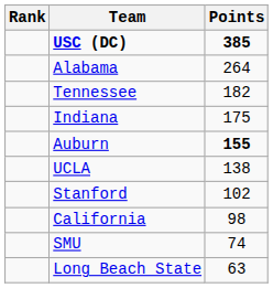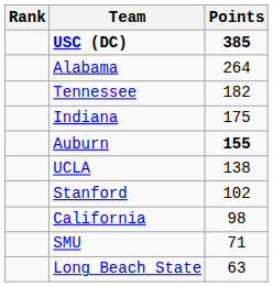SMU | Points: 74 -> 71
